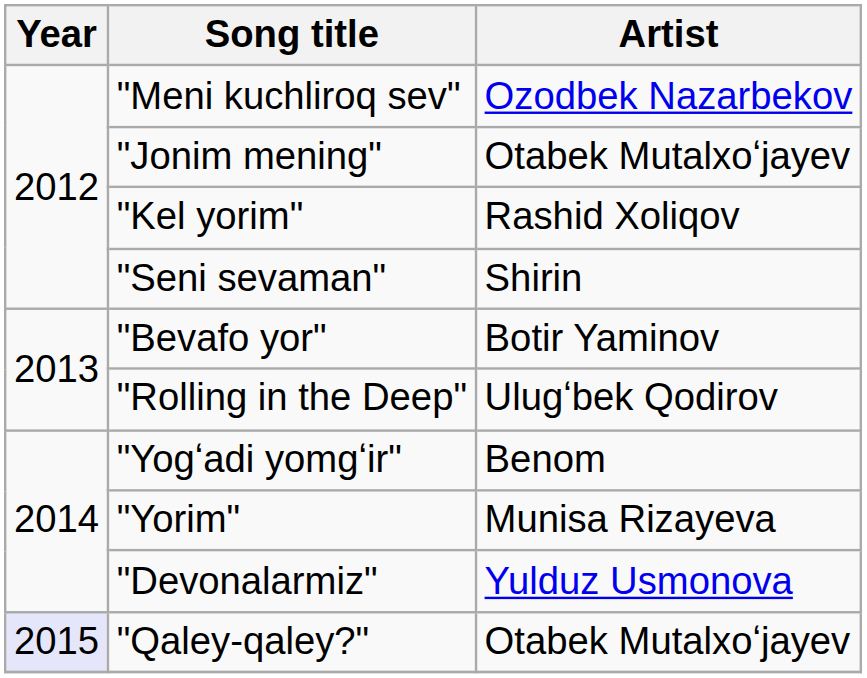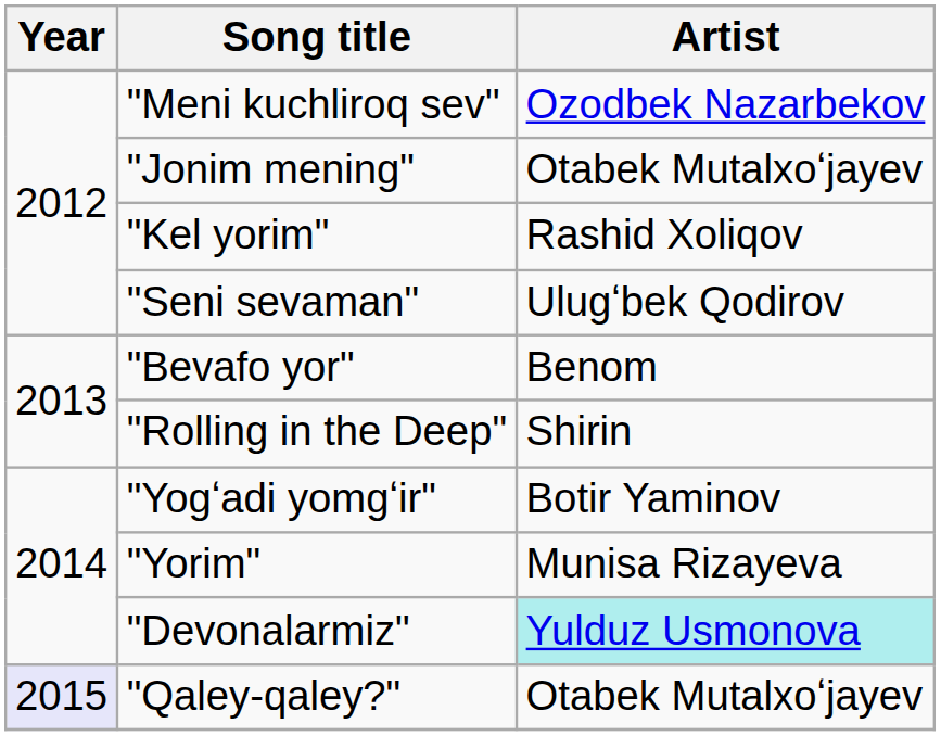"Seni sevaman" | Artist: Shirin -> Ulugʻbek Qodirov
"Bevafo yor" | Artist: Botir Yaminov -> Benom
"Rolling in the Deep" | Artist: Ulugʻbek Qodirov -> Shirin
"Yogʻadi yomgʻir" | Artist: Benom -> Botir Yaminov
"Devonalarmiz" | Artist: no background -> paleturquoise background
